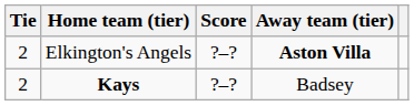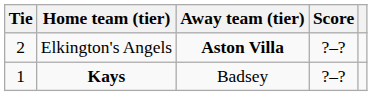columns swapped: Score <-> Away team (tier)
Kays | Tie: 2 -> 1
